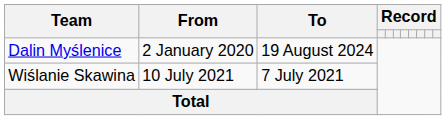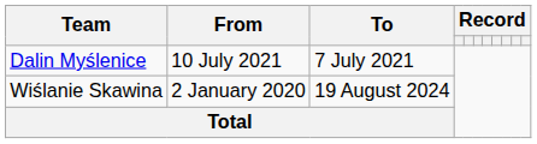Dalin Myślenice | From: 2 January 2020 -> 10 July 2021
Dalin Myślenice | To: 19 August 2024 -> 7 July 2021
Wiślanie Skawina | From: 10 July 2021 -> 2 January 2020
Wiślanie Skawina | To: 7 July 2021 -> 19 August 2024
